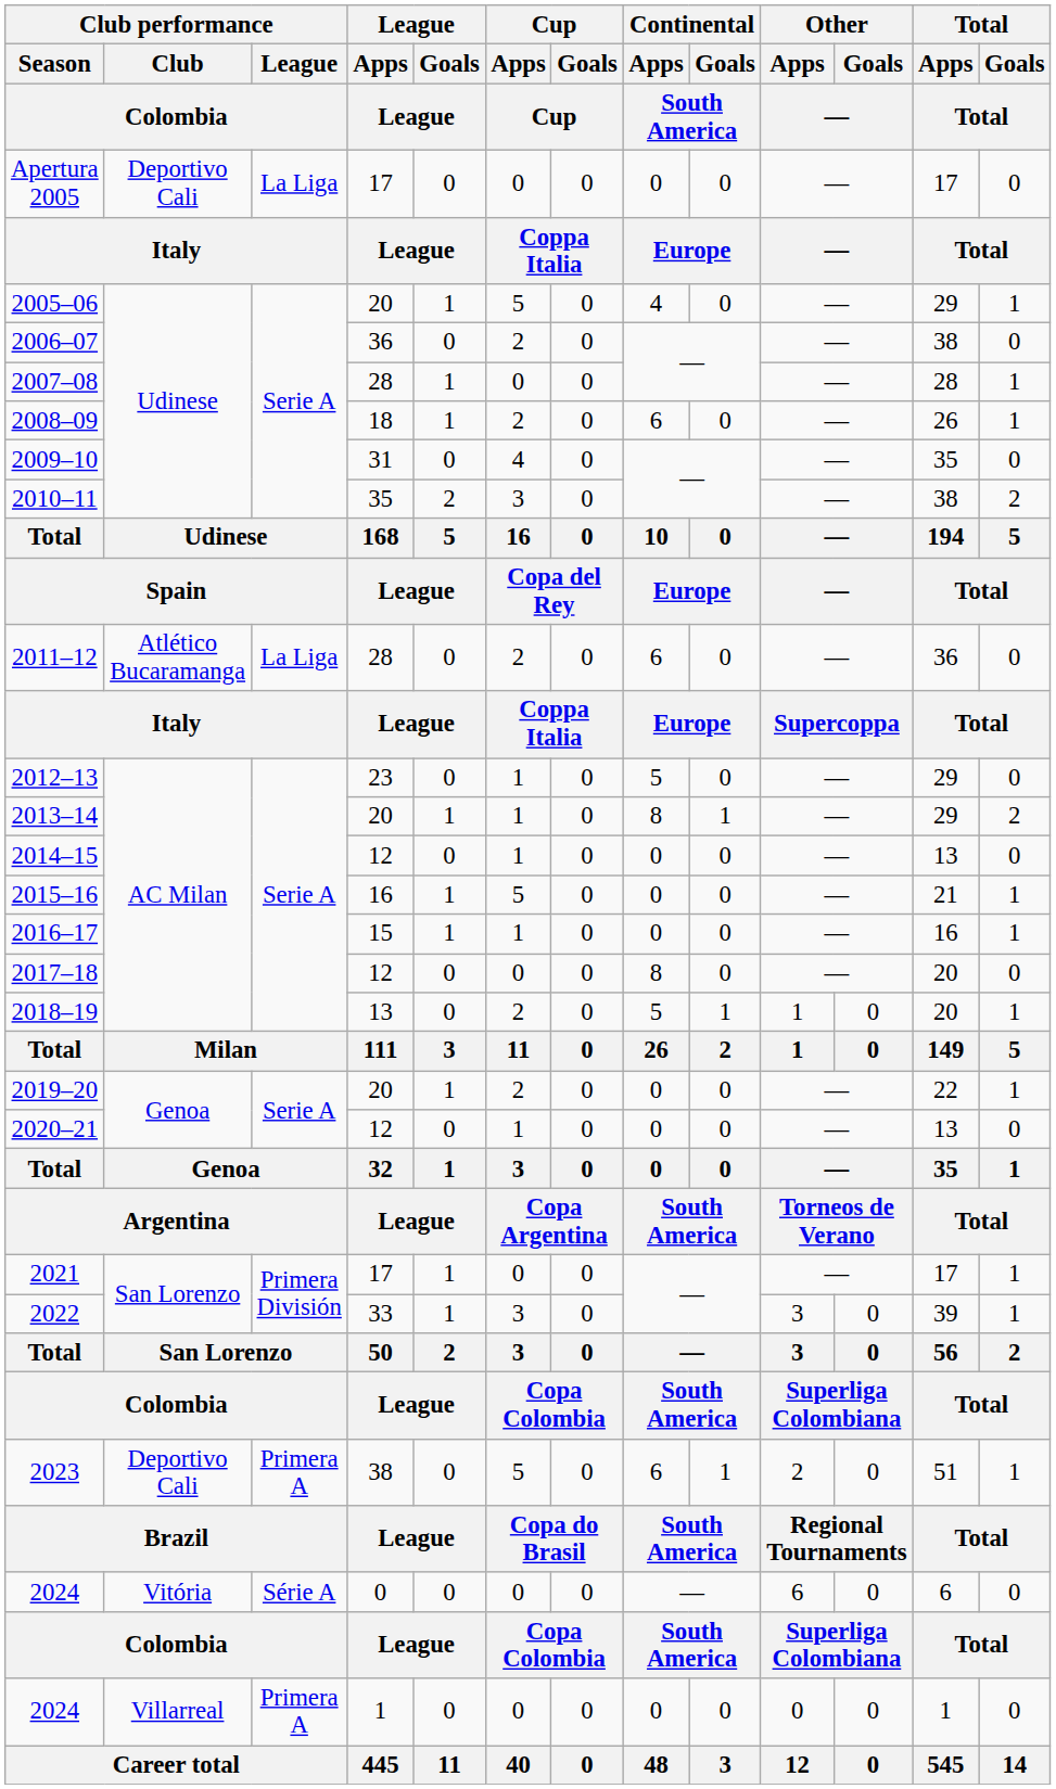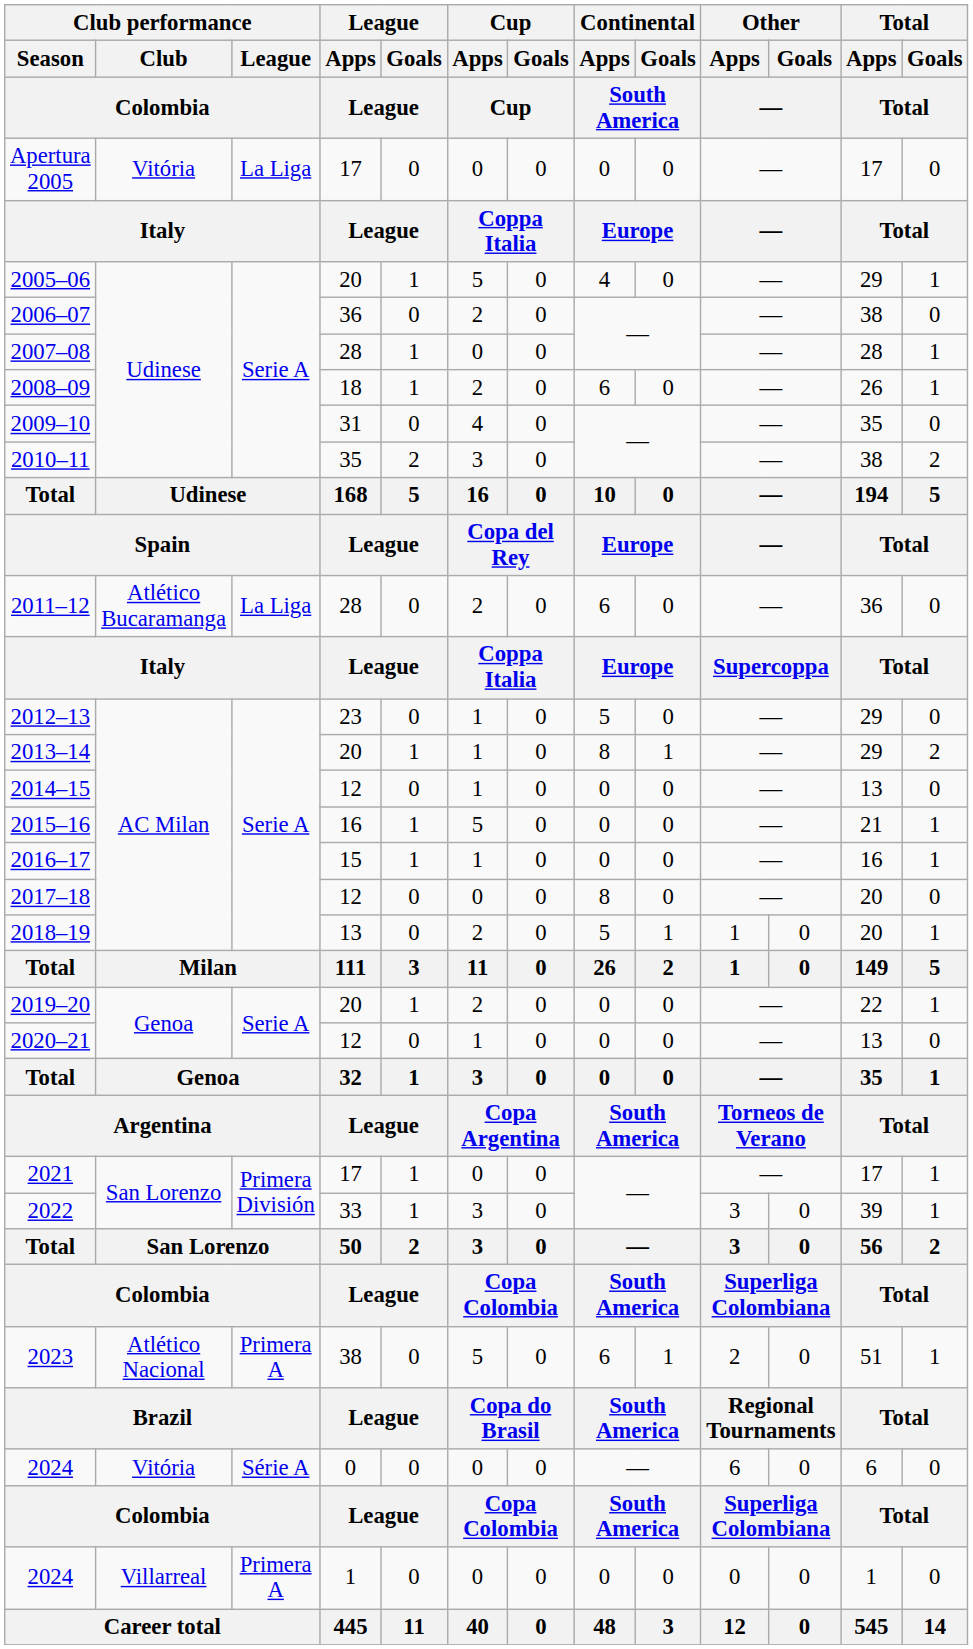Apertura 2005 | Club performance / Club / Colombia: Deportivo Cali -> Vitória
2023 | Club performance / Club / Colombia: Deportivo Cali -> Atlético Nacional
